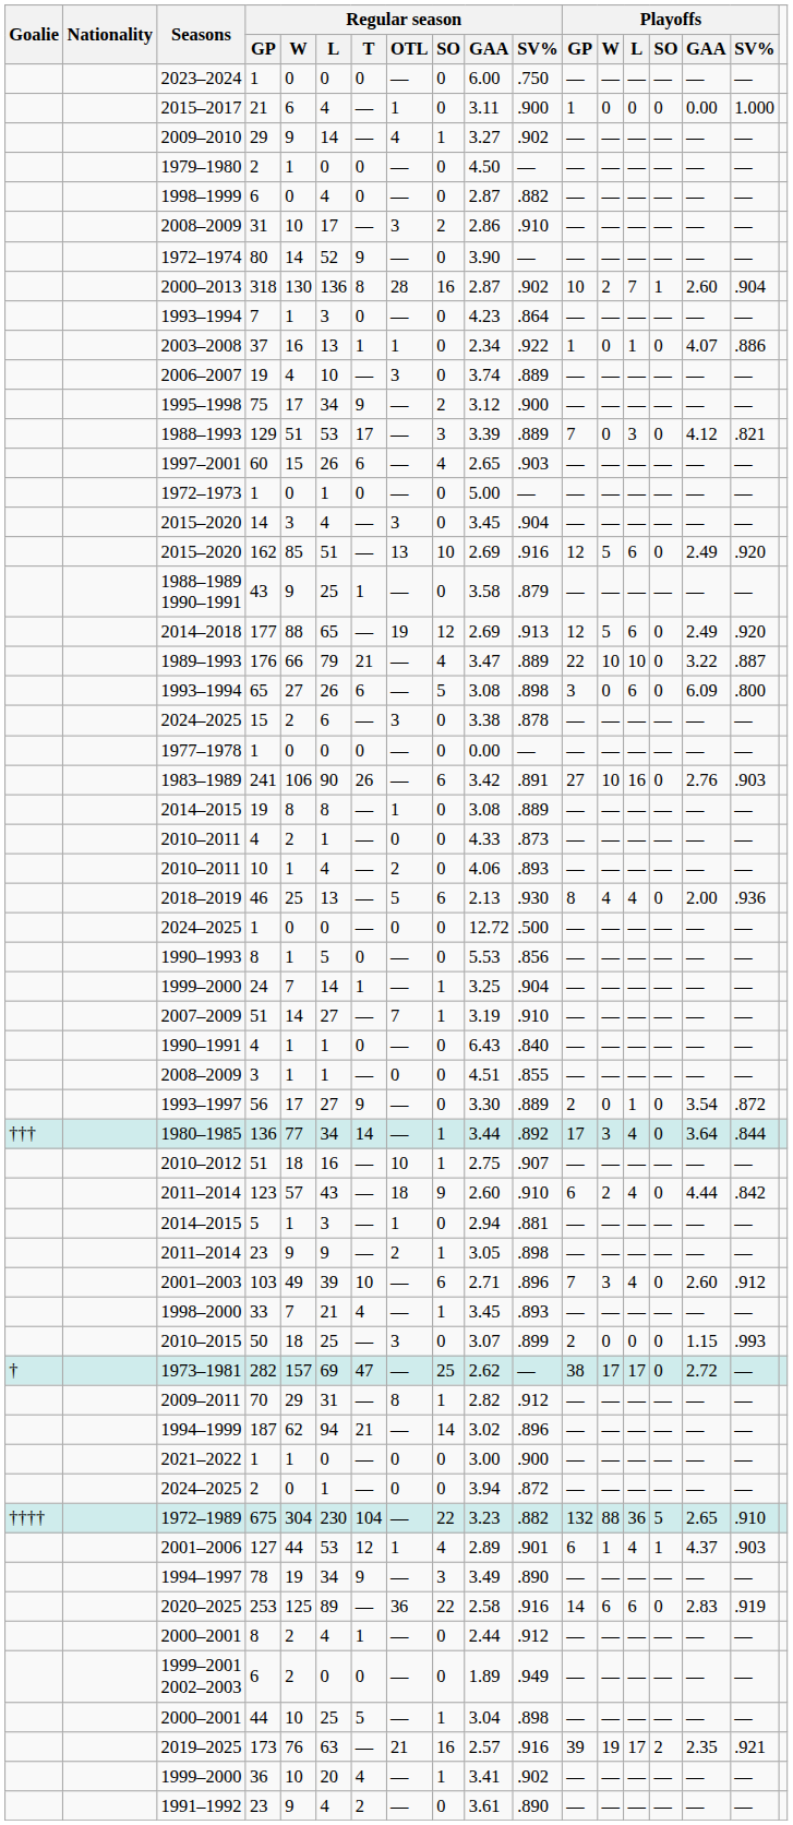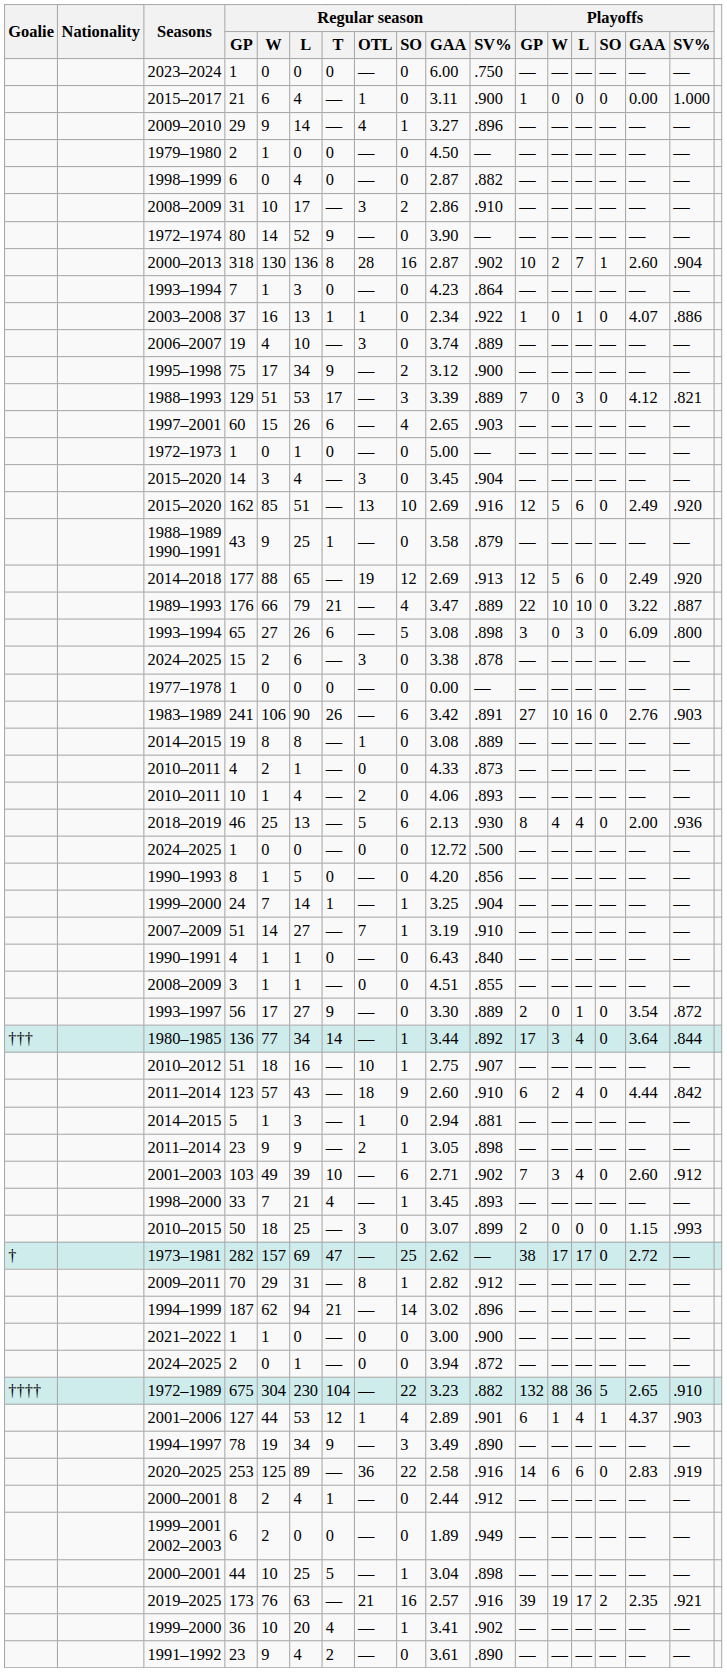2009–2010 | Regular season / SV%: .902 -> .896
1993–1994 / 65 | Playoffs / L: 6 -> 3
1990–1993 | Regular season / GAA: 5.53 -> 4.20
2001–2003 | Regular season / SV%: .896 -> .902
